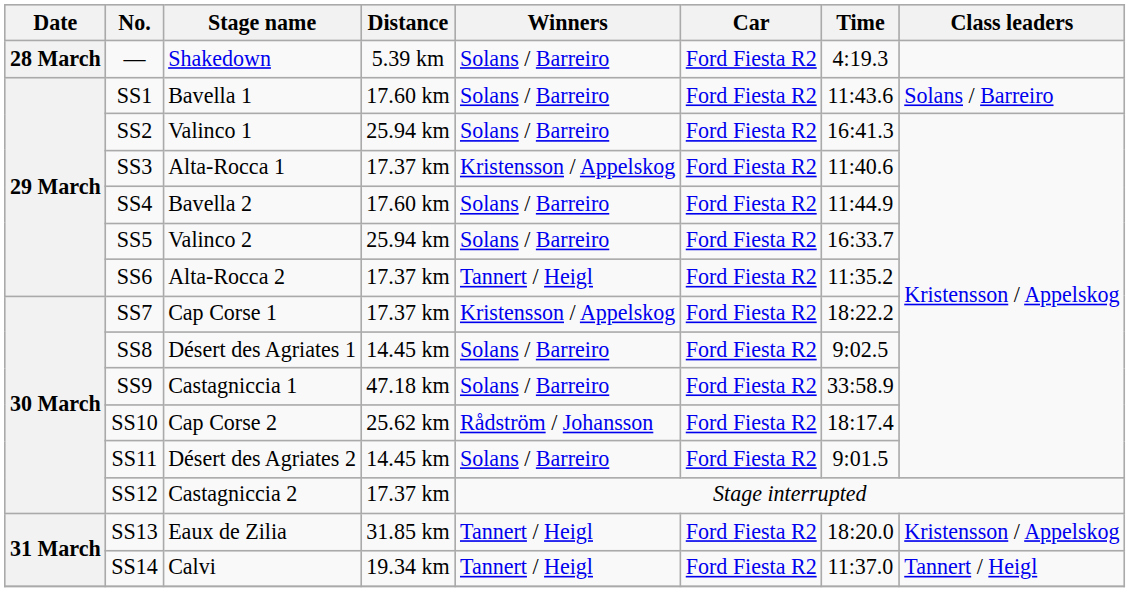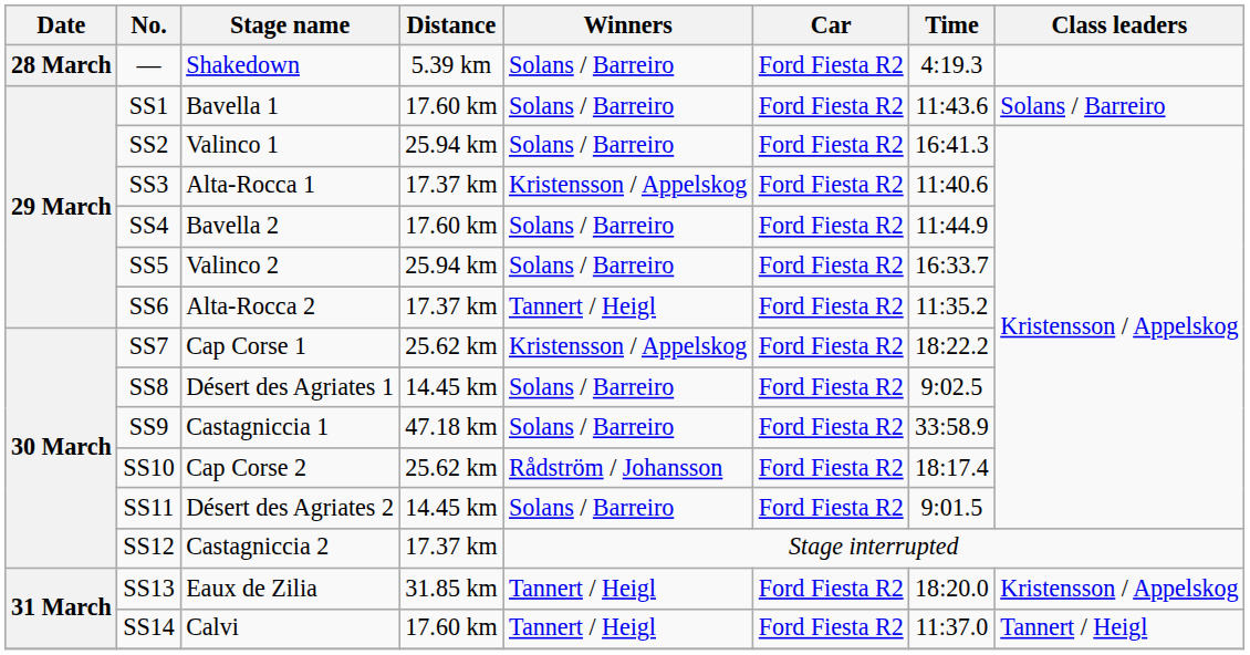SS7 | Distance: 17.37 km -> 25.62 km
SS14 | Distance: 19.34 km -> 17.60 km
